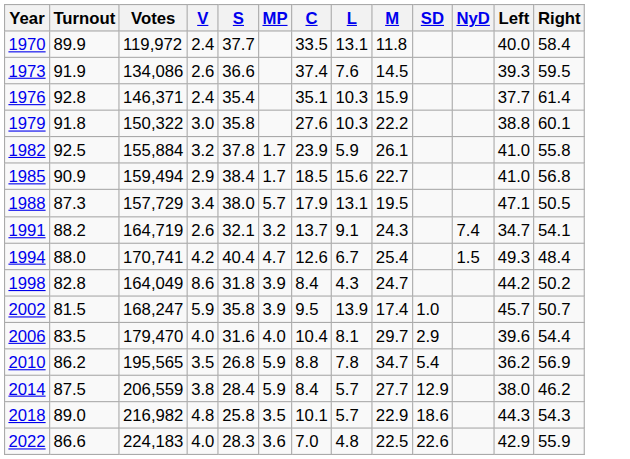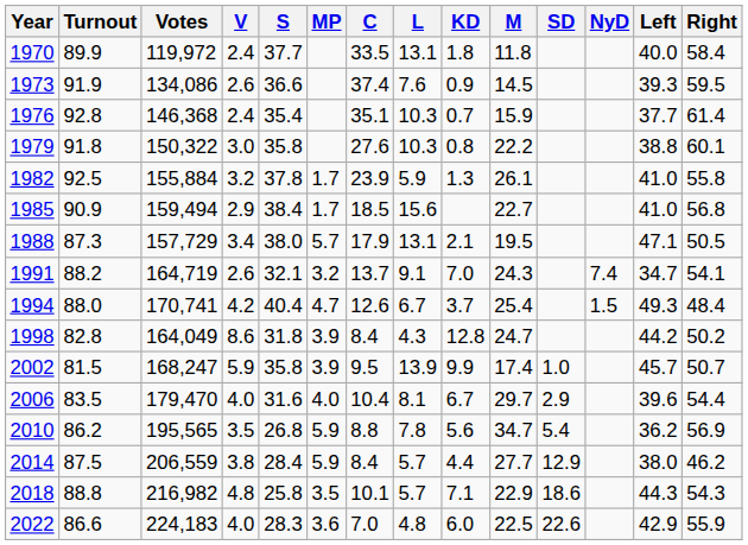+ column: KD | 1.8 | 0.9 | 0.7 | 0.8 | 1.3 | 2.1 | 7.0 | 3.7 | 12.8 | 9.9 | 6.7 | 5.6 | 4.4 | 7.1 | 6.0
1976 | Votes: 146,371 -> 146,368
2018 | Turnout: 89.0 -> 88.8
